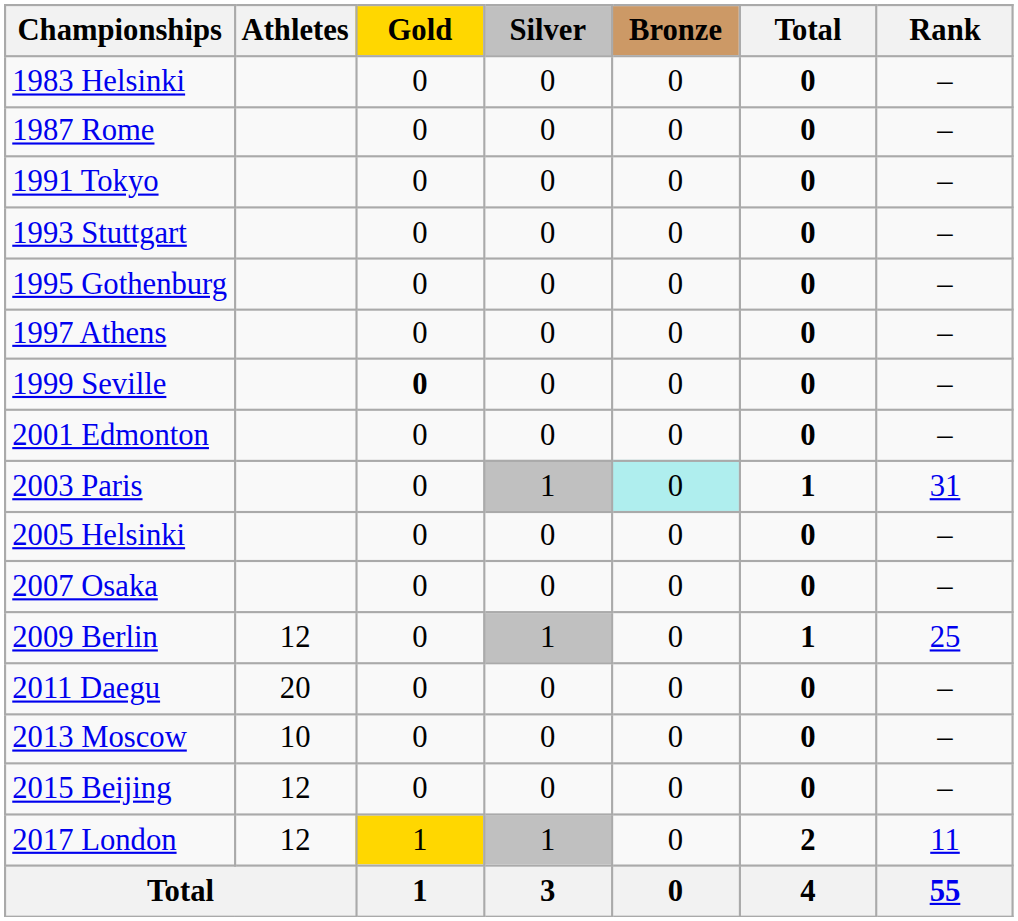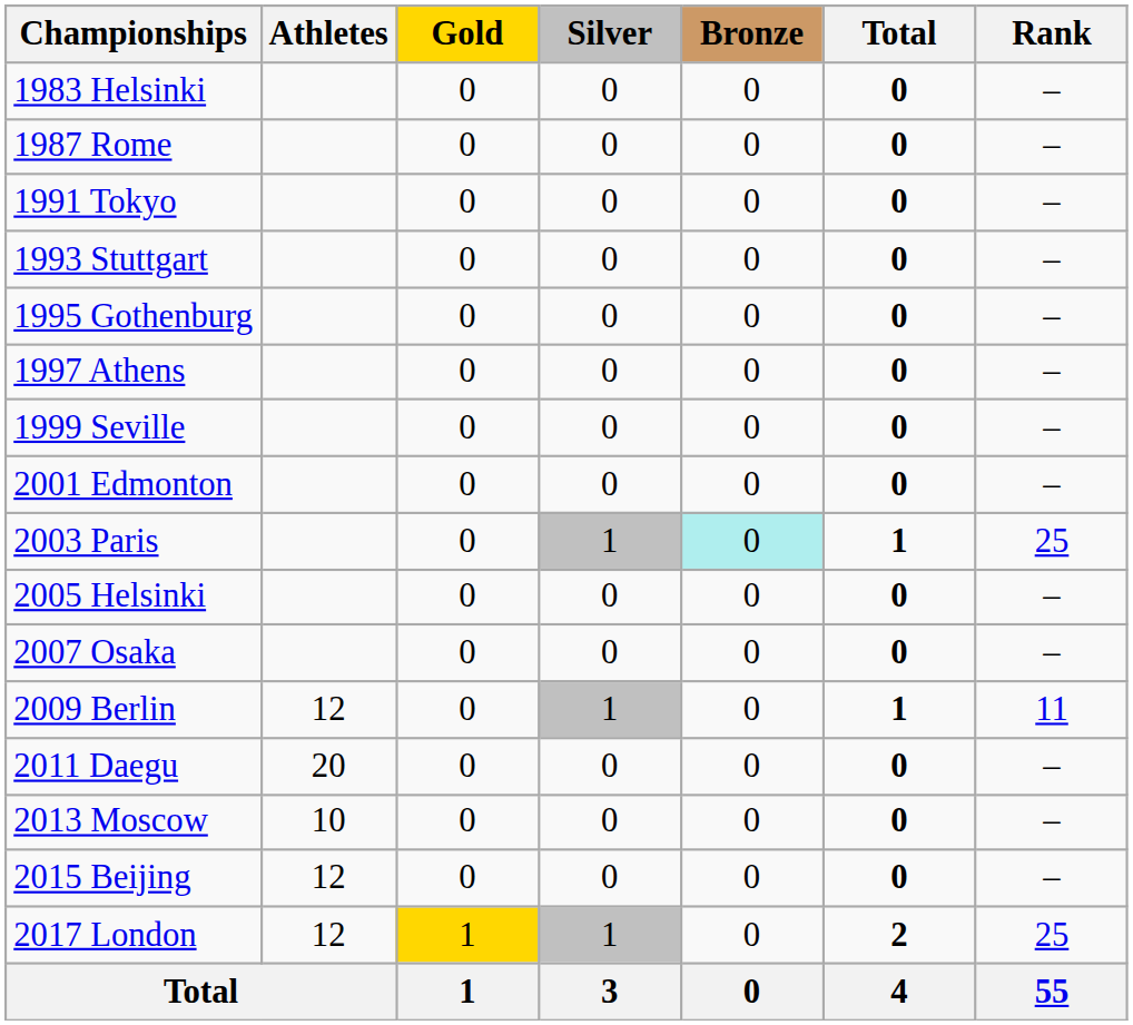1999 Seville | Gold: bold -> normal
2003 Paris | Rank: 31 -> 25
2009 Berlin | Rank: 25 -> 11
2017 London | Rank: 11 -> 25
